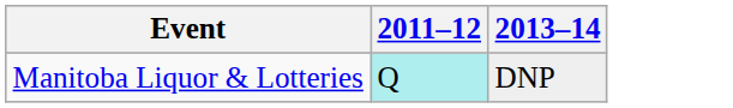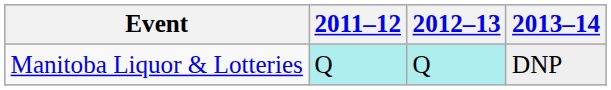+ column: 2012–13 | Q
